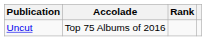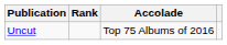columns swapped: Accolade <-> Rank
